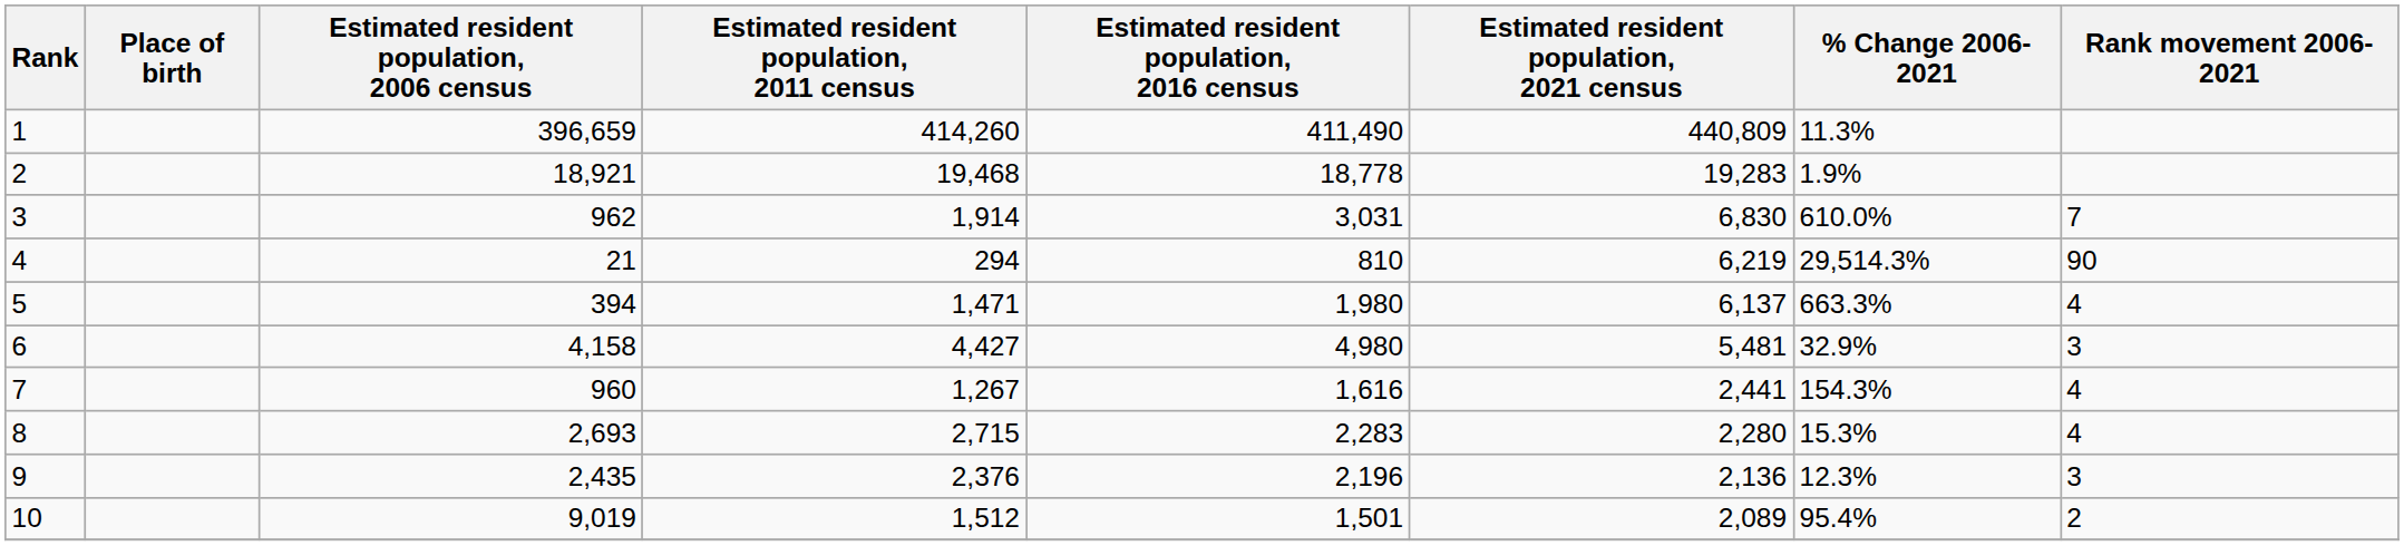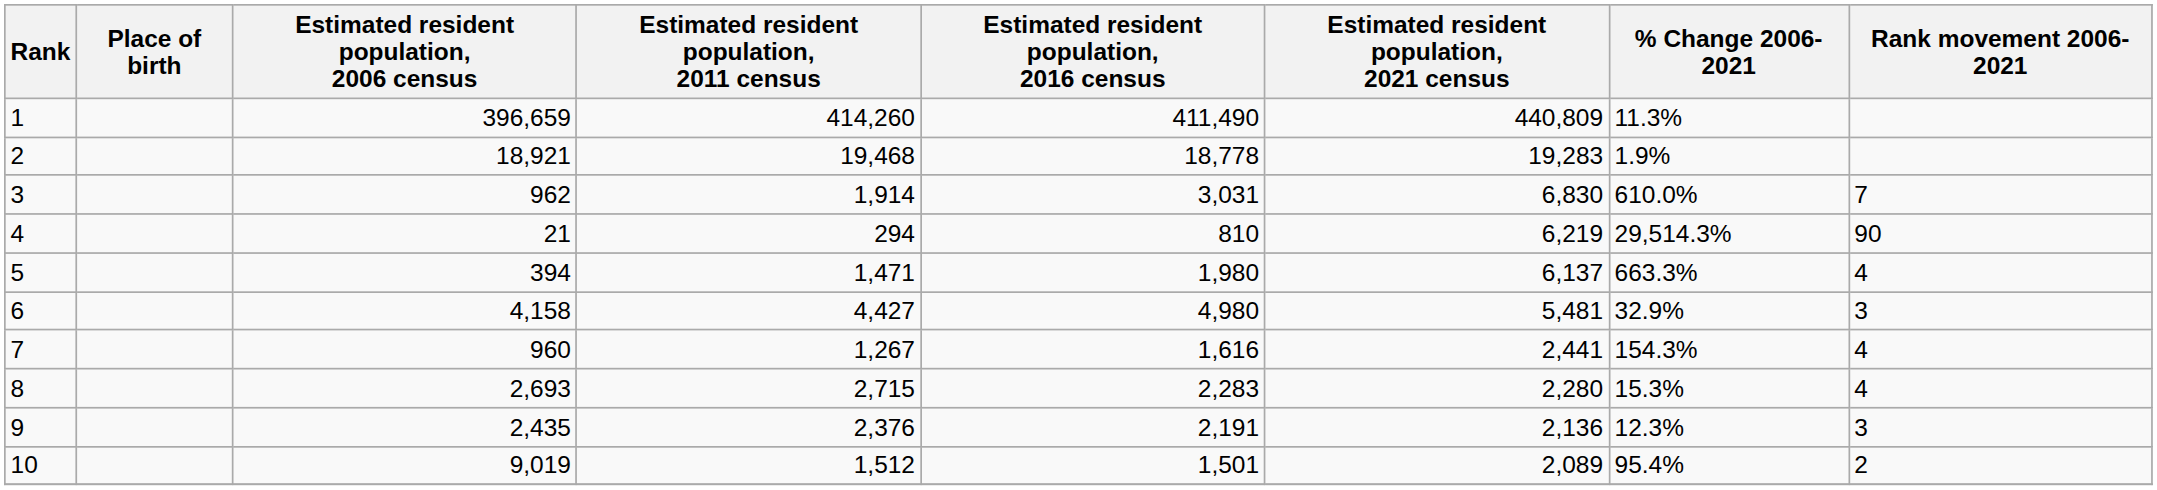9 | Estimated resident population, 2016 census: 2,196 -> 2,191
